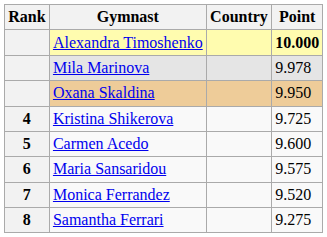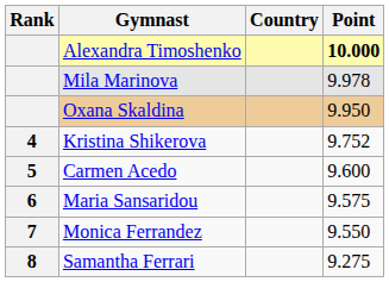Kristina Shikerova | Point: 9.725 -> 9.752
Monica Ferrandez | Point: 9.520 -> 9.550
